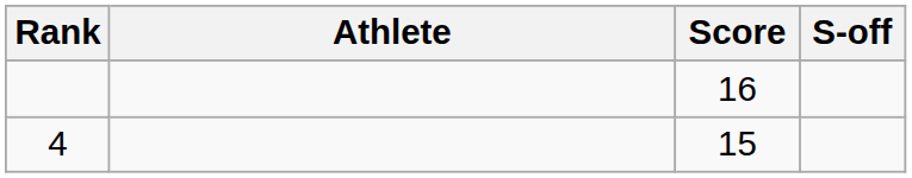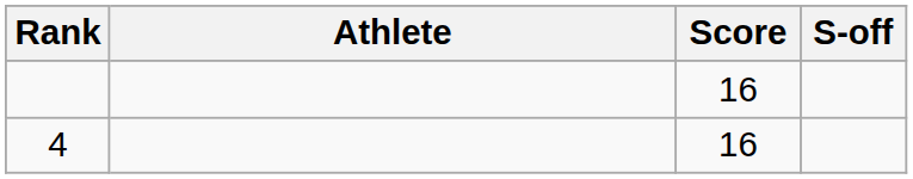4 | Score: 15 -> 16
